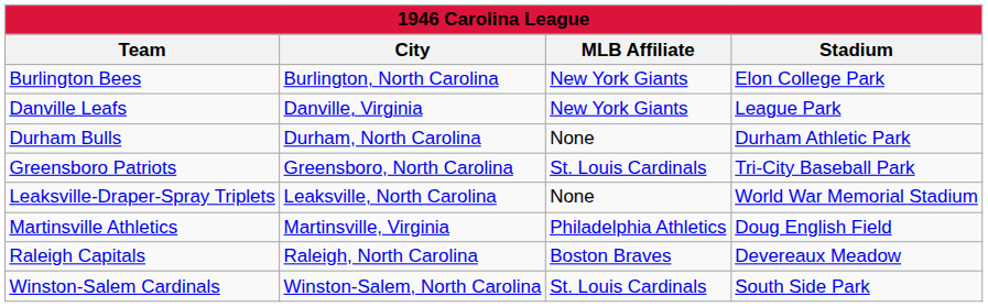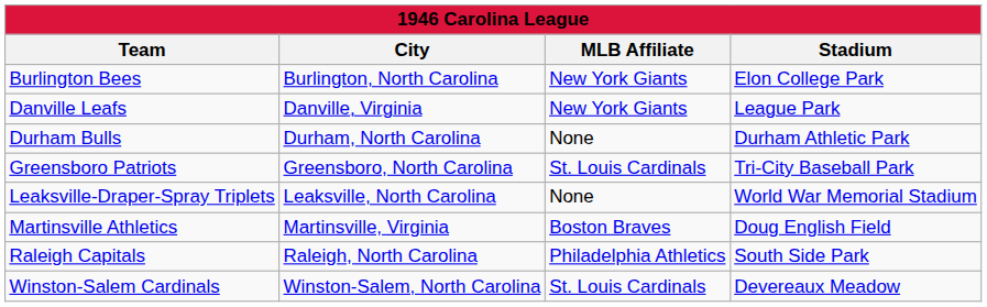Martinsville Athletics | MLB Affiliate: Philadelphia Athletics -> Boston Braves
Raleigh Capitals | MLB Affiliate: Boston Braves -> Philadelphia Athletics
Raleigh Capitals | Stadium: Devereaux Meadow -> South Side Park
Winston-Salem Cardinals | Stadium: South Side Park -> Devereaux Meadow
